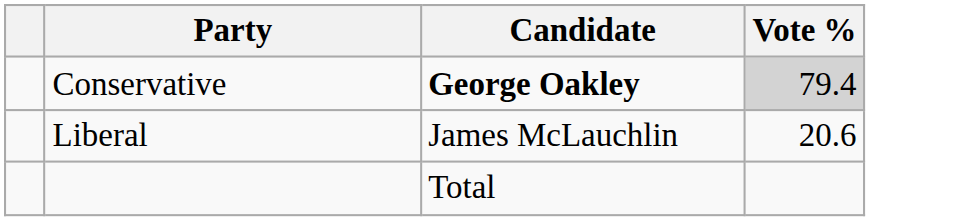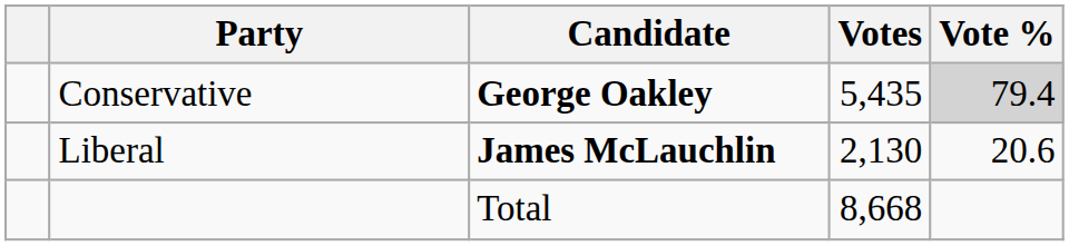+ column: Votes | 5,435 | 2,130 | 8,668
Liberal | Candidate: normal -> bold
